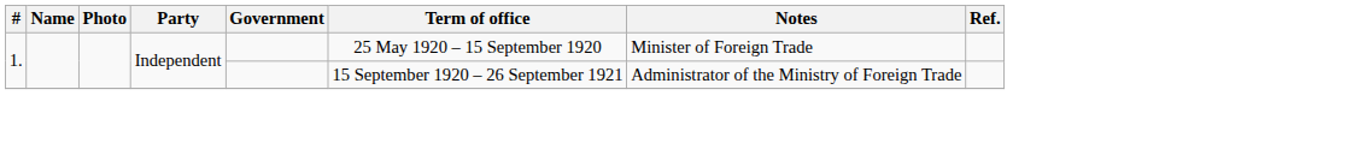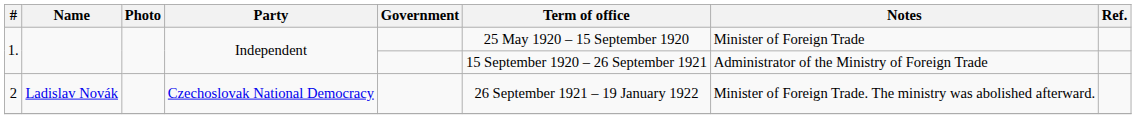+ row: 2 | Ladislav Novák | Czechoslovak National Democracy | 26 September 1921 – 19 January 1922 | Minister of Foreign Trade. The ministry was abolished afterward.
